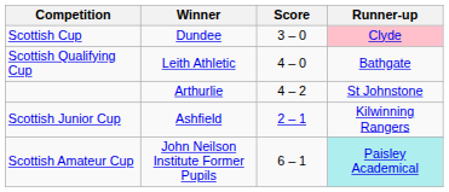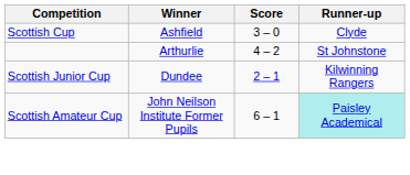Scottish Cup | Winner: Dundee -> Ashfield
Scottish Cup | Runner-up: pink background -> no background
- row: Scottish Qualifying Cup | Leith Athletic | 4 – 0 | Bathgate
Scottish Junior Cup | Winner: Ashfield -> Dundee
